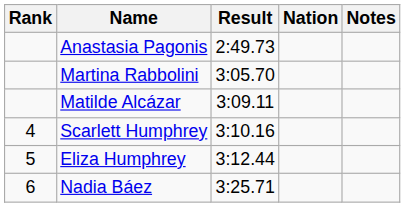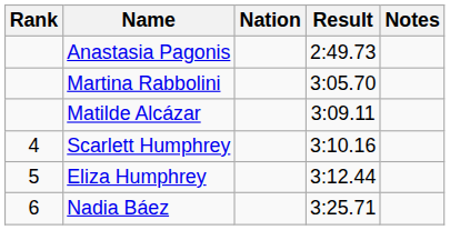columns swapped: Nation <-> Result
